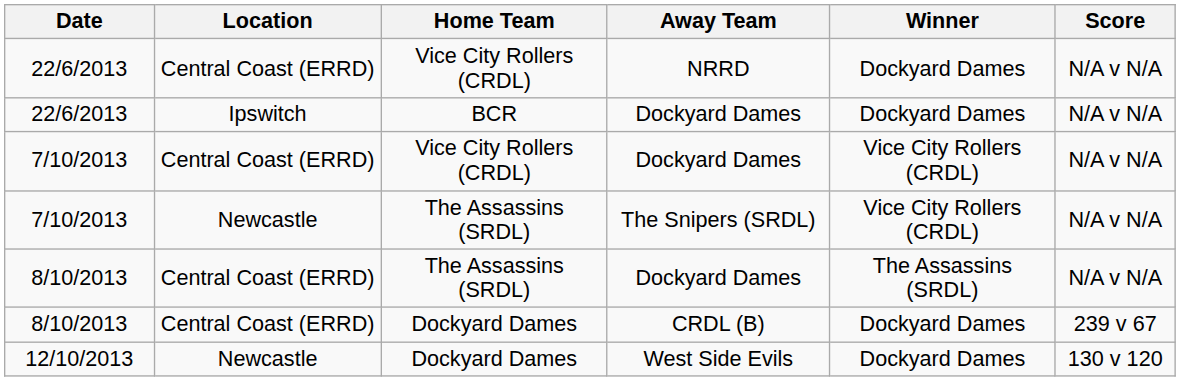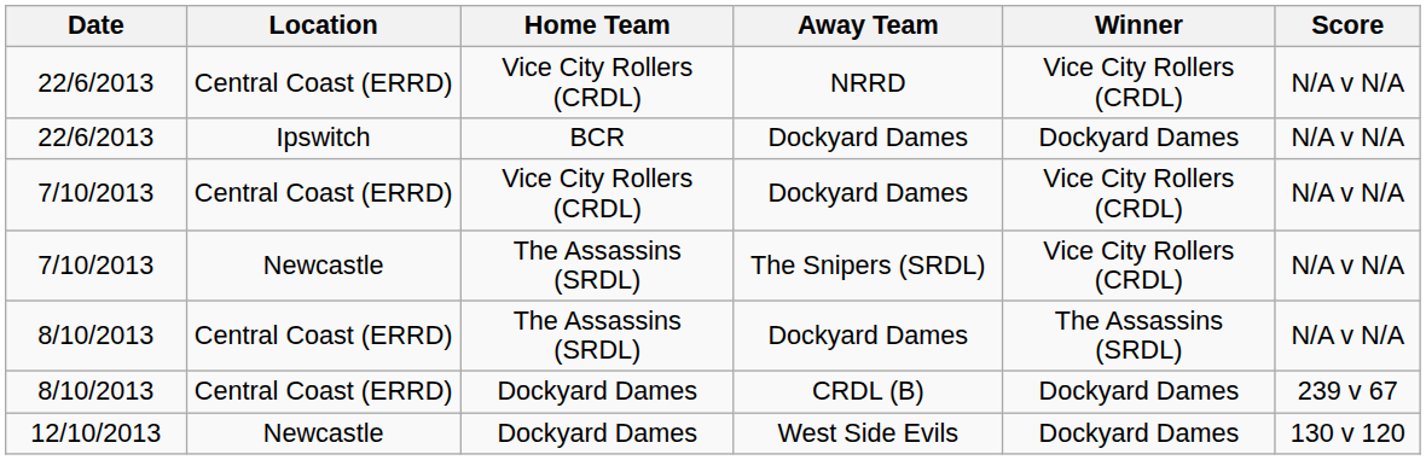NRRD | Winner: Dockyard Dames -> Vice City Rollers (CRDL)
